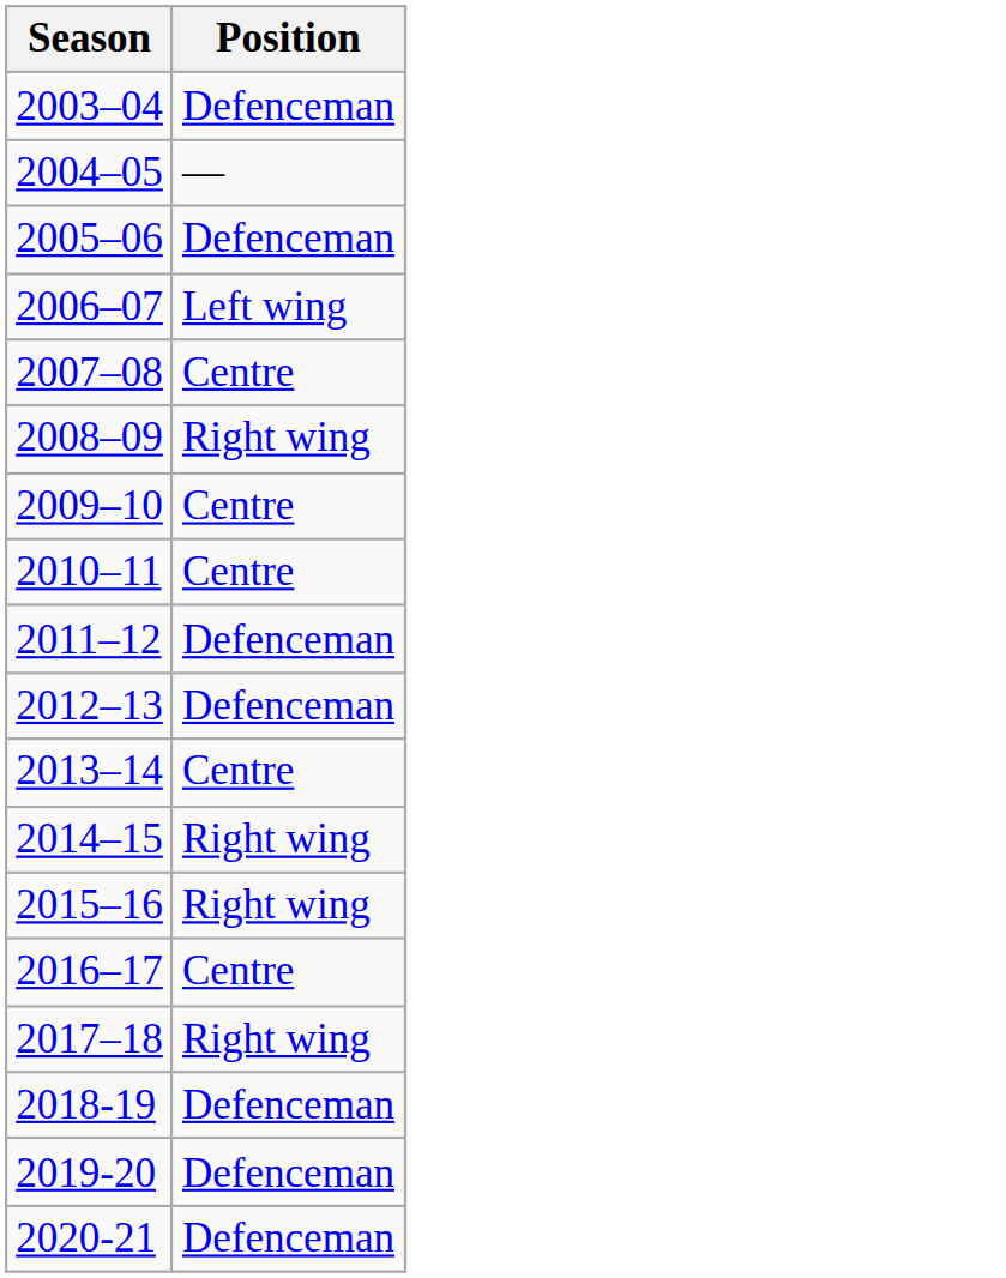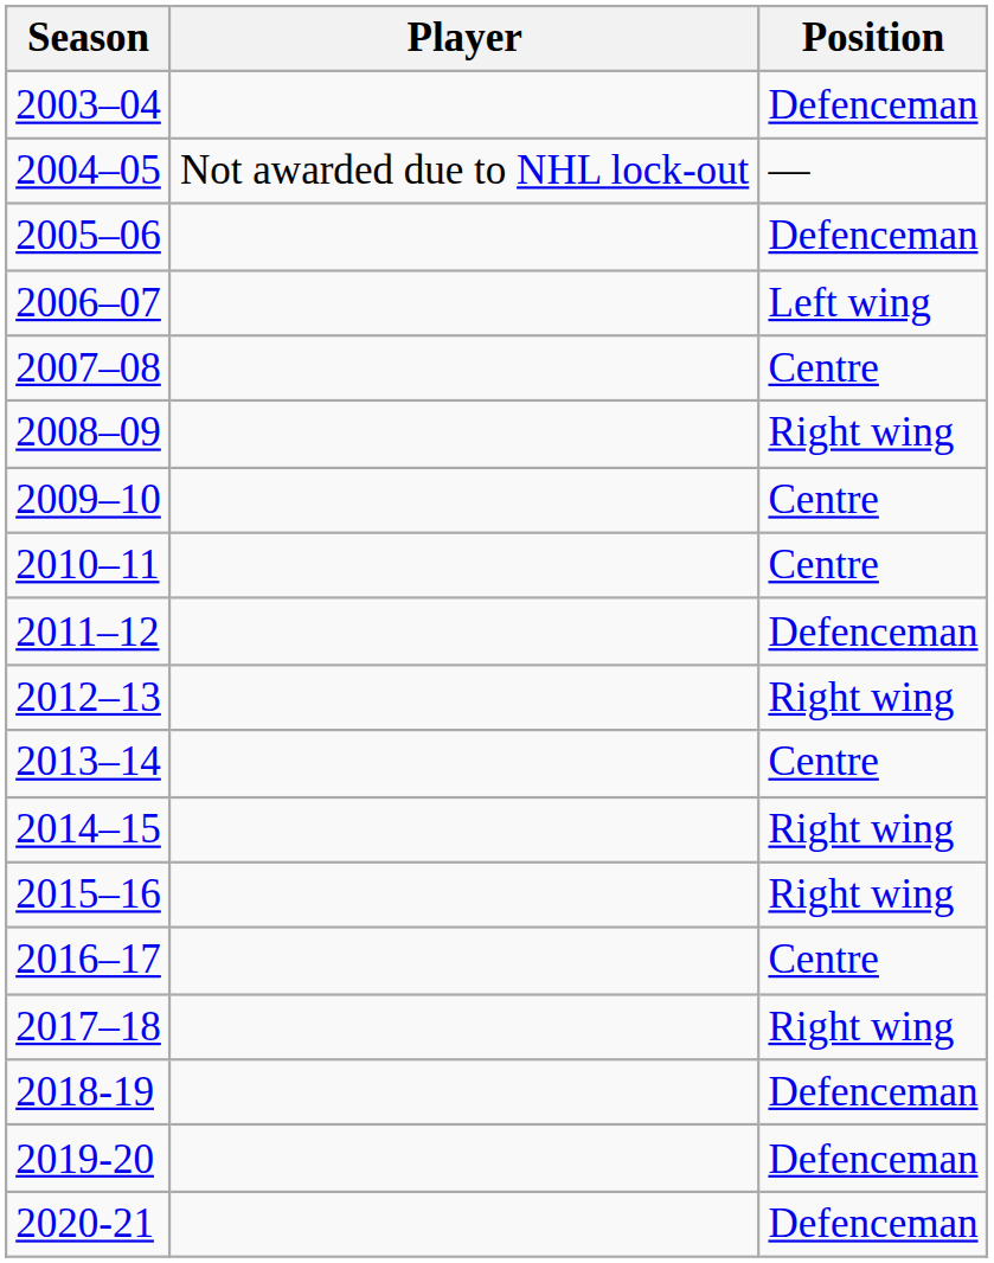+ column: Player | Not awarded due to NHL lock-out
2012–13 | Position: Defenceman -> Right wing
